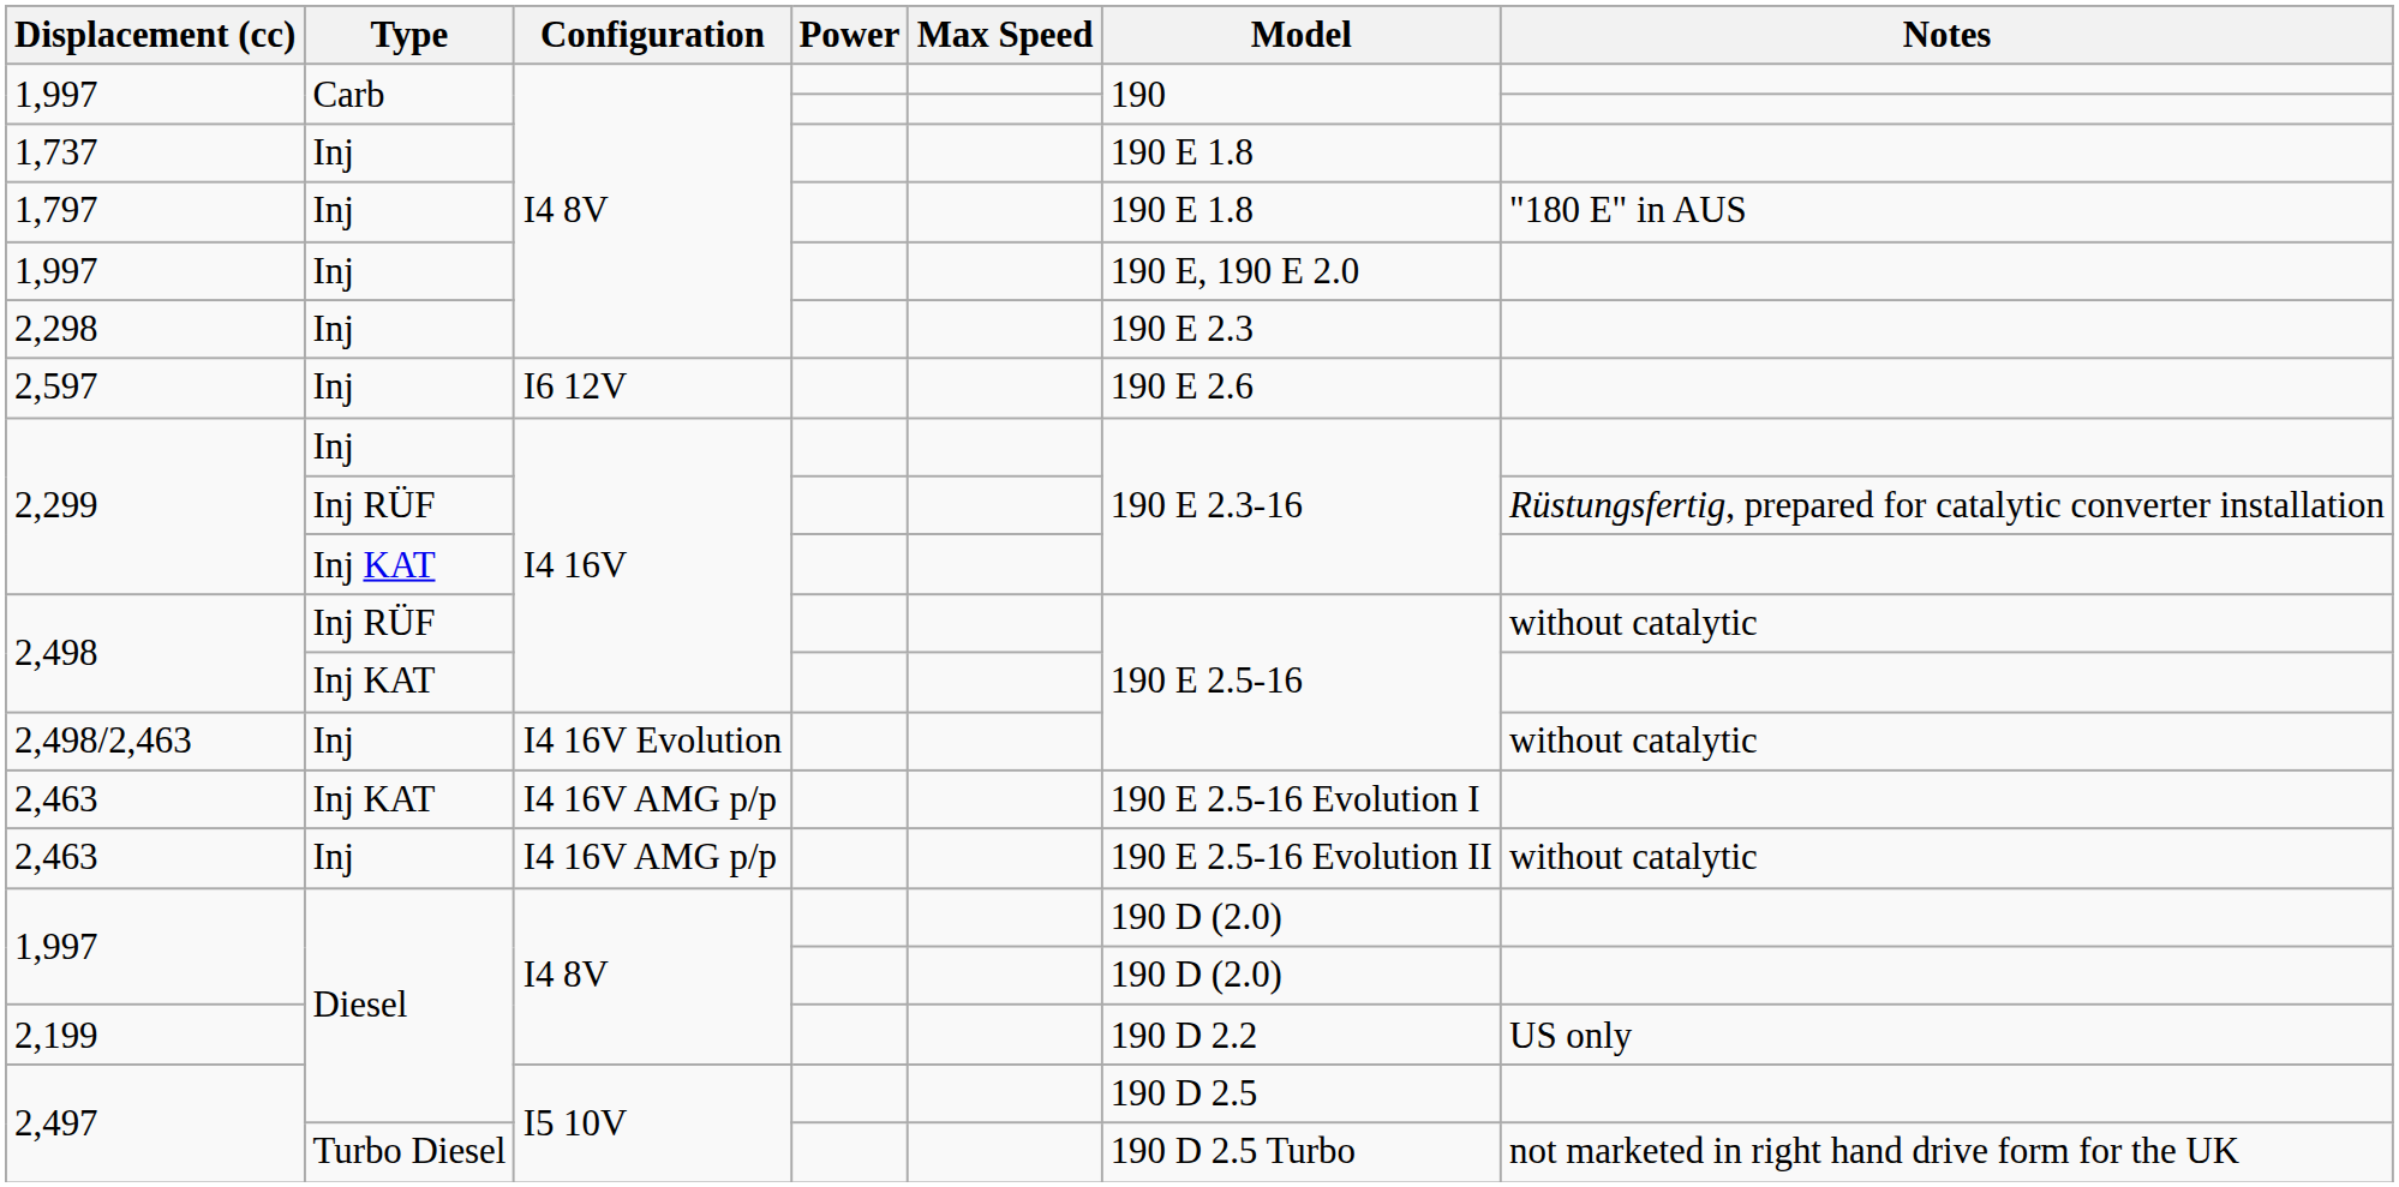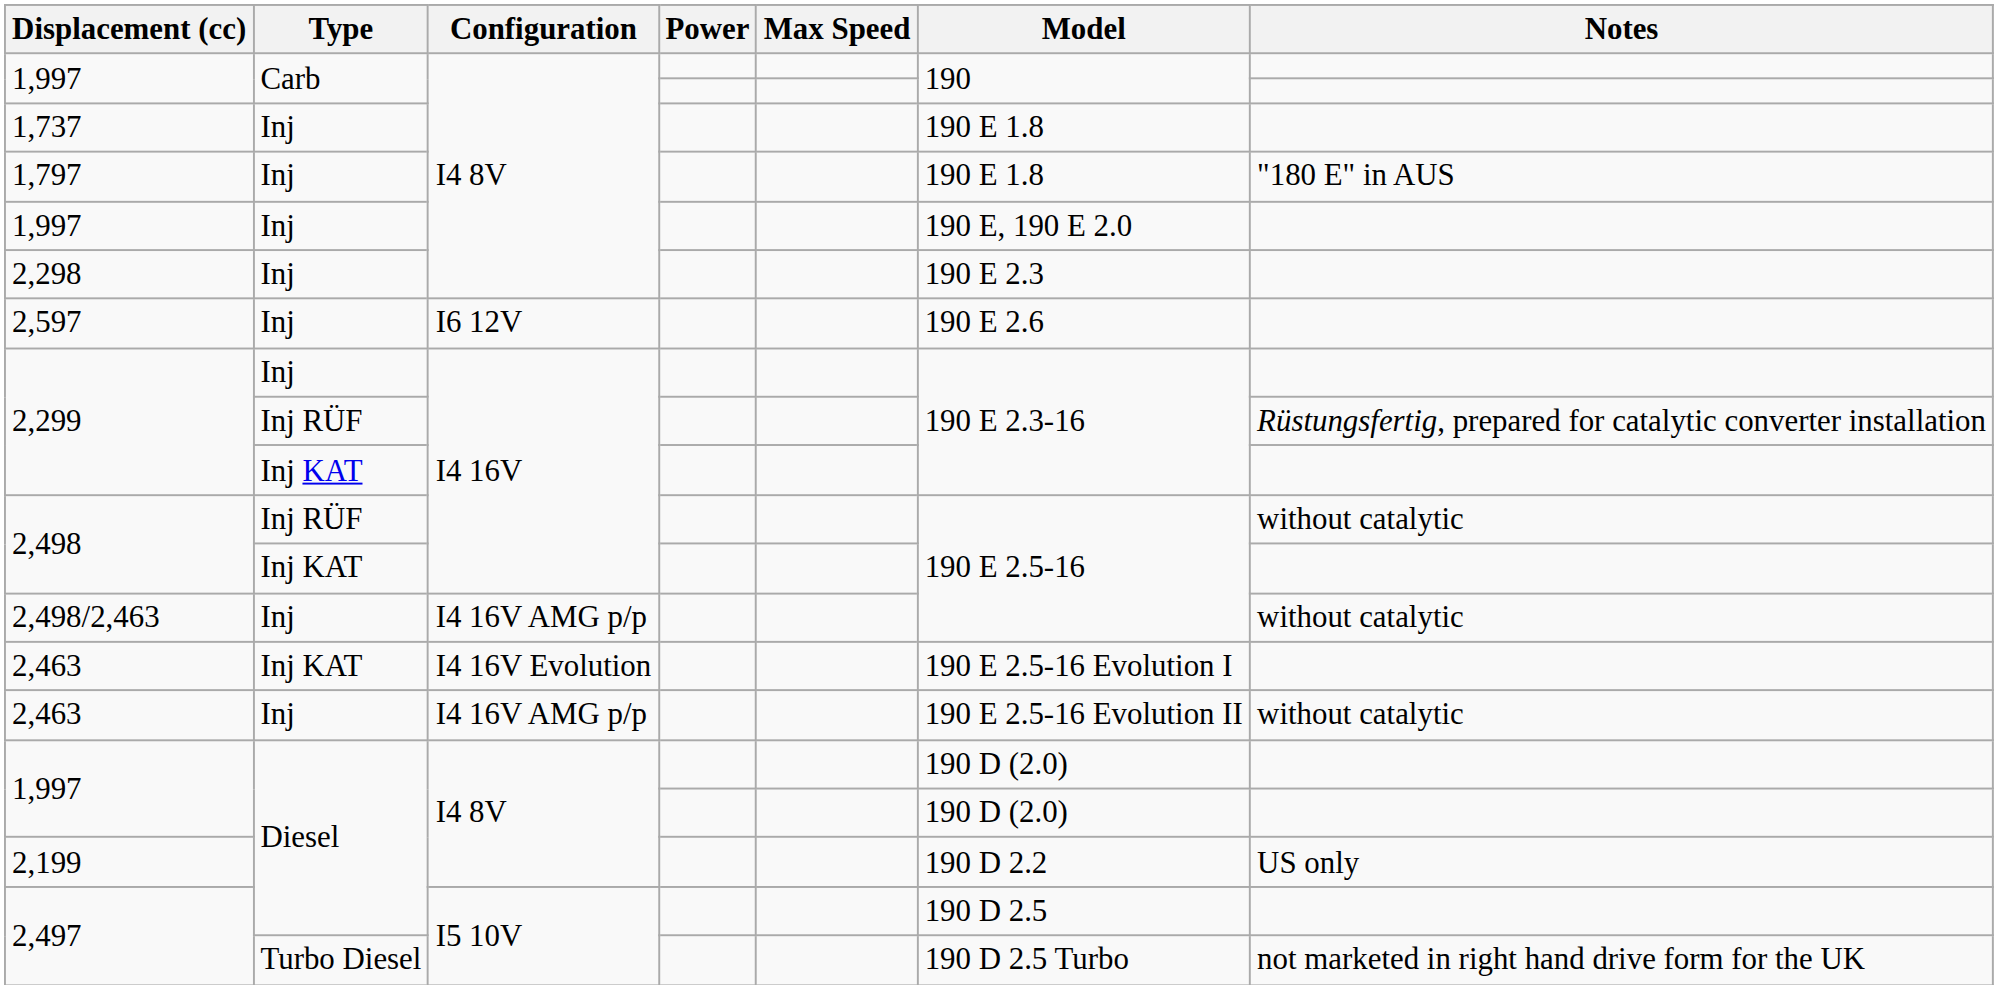2,498/2,463 | Configuration: I4 16V Evolution -> I4 16V AMG p/p
2,463 / Inj KAT | Configuration: I4 16V AMG p/p -> I4 16V Evolution
